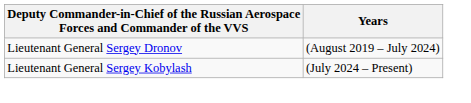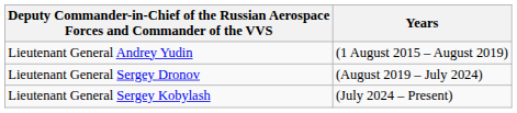+ row: Lieutenant General Andrey Yudin | (1 August 2015 – August 2019)
